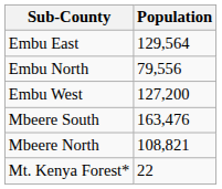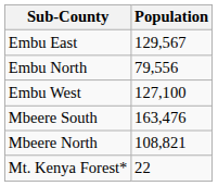Embu East | Population: 129,564 -> 129,567
Embu West | Population: 127,200 -> 127,100
